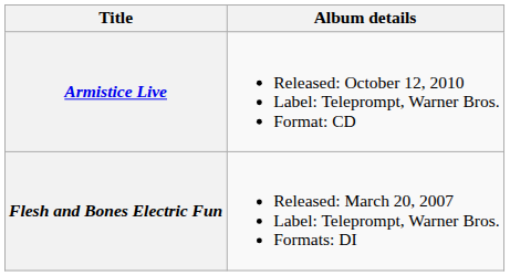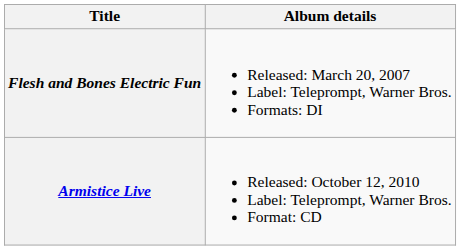rows swapped: Flesh and Bones Electric Fun <-> Armistice Live
